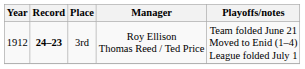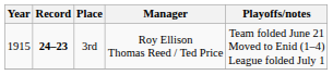3rd | Year: 1912 -> 1915
